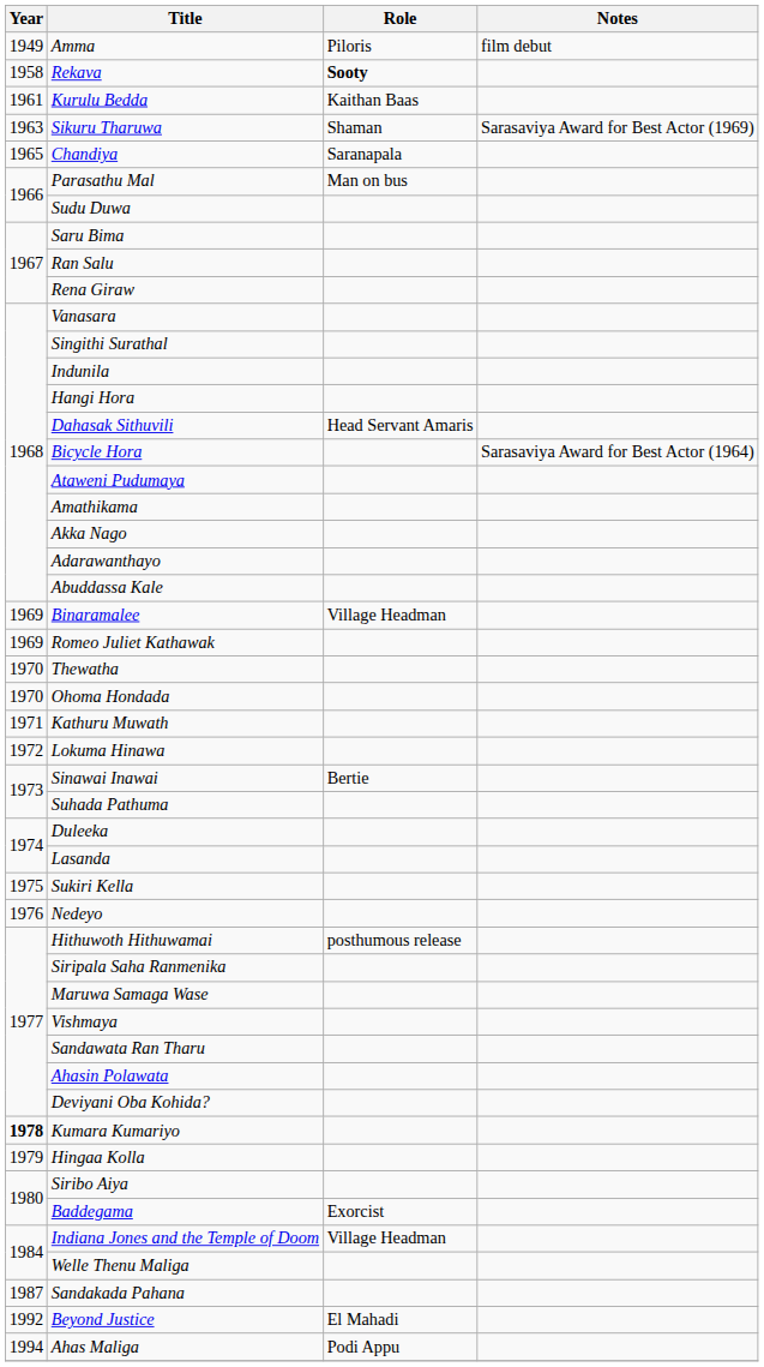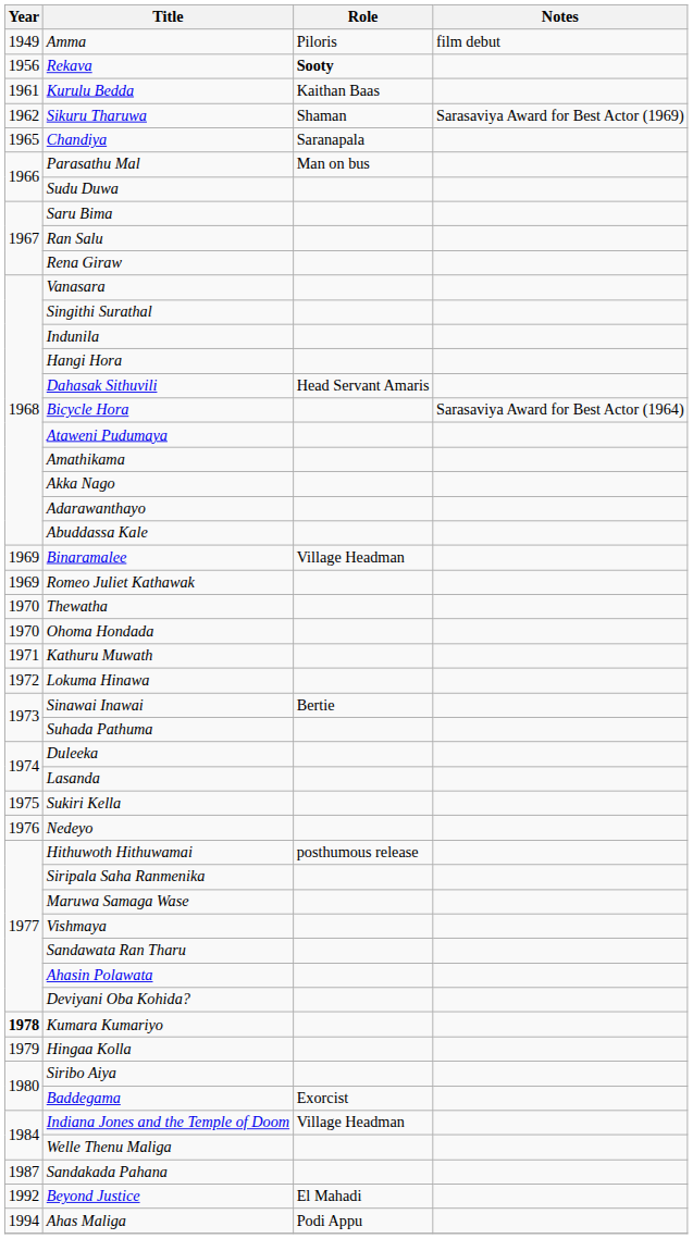Rekava | Year: 1958 -> 1956
Sikuru Tharuwa | Year: 1963 -> 1962
